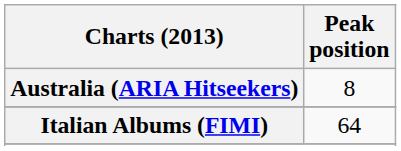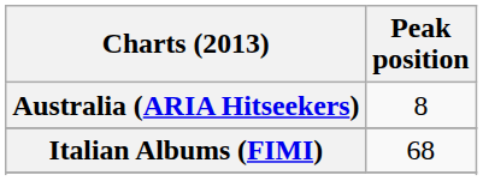Italian Albums (FIMI) | Peak position: 64 -> 68
